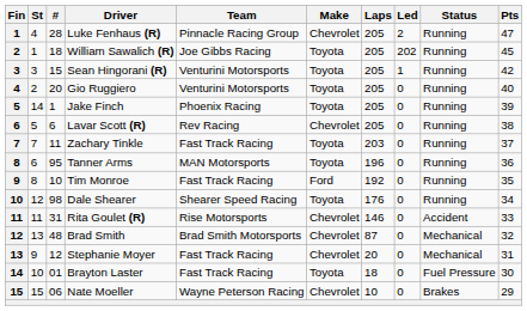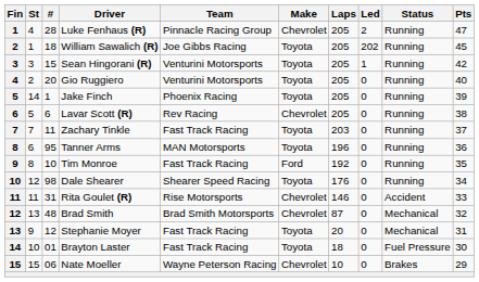Stephanie Moyer | Make: Chevrolet -> Toyota
